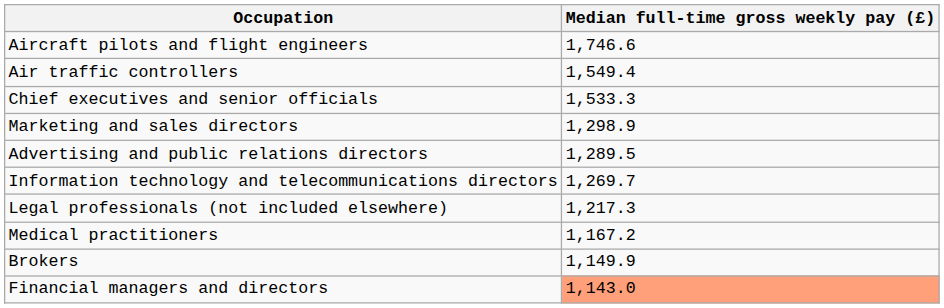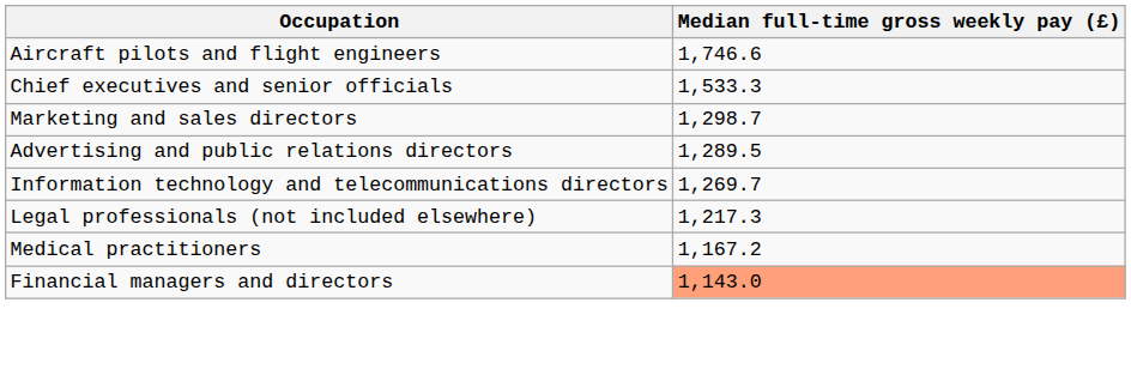- row: Air traffic controllers | 1,549.4
Marketing and sales directors | Median full-time gross weekly pay (£): 1,298.9 -> 1,298.7
- row: Brokers | 1,149.9
